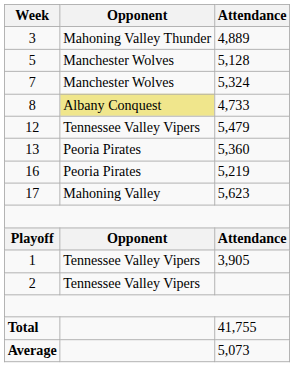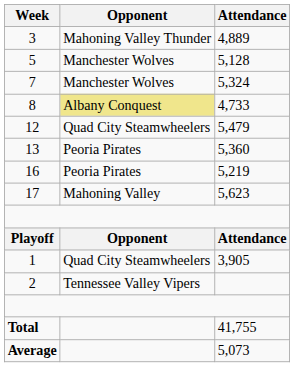12 | Opponent: Tennessee Valley Vipers -> Quad City Steamwheelers
1 | Opponent: Tennessee Valley Vipers -> Quad City Steamwheelers
